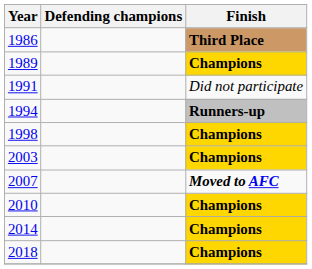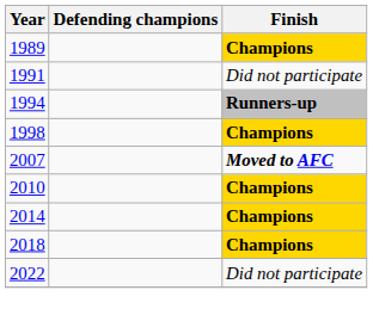- row: 1986 | Third Place
- row: 2003 | Champions
+ row: 2022 | Did not participate
